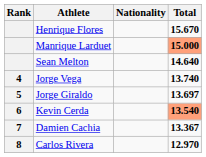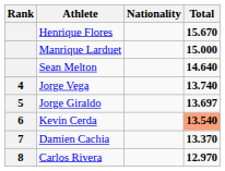Manrique Larduet | Total: lightsalmon background -> no background
Damien Cachia | Total: 13.367 -> 13.370
